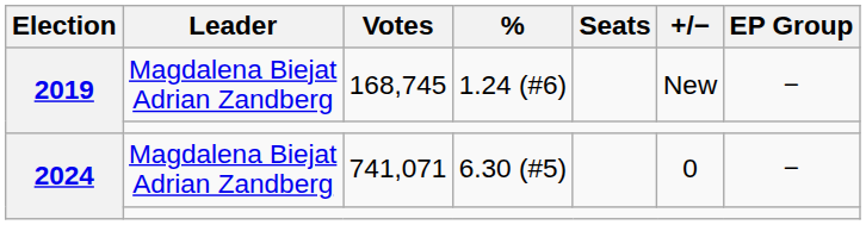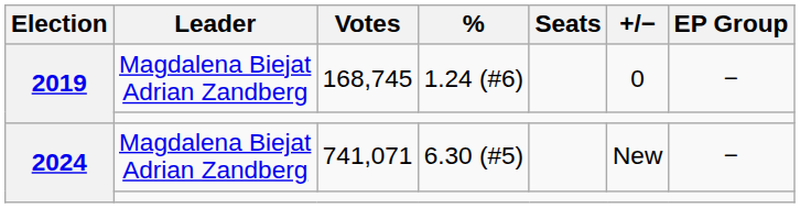168,745 | +/−: New -> 0
741,071 | +/−: 0 -> New
